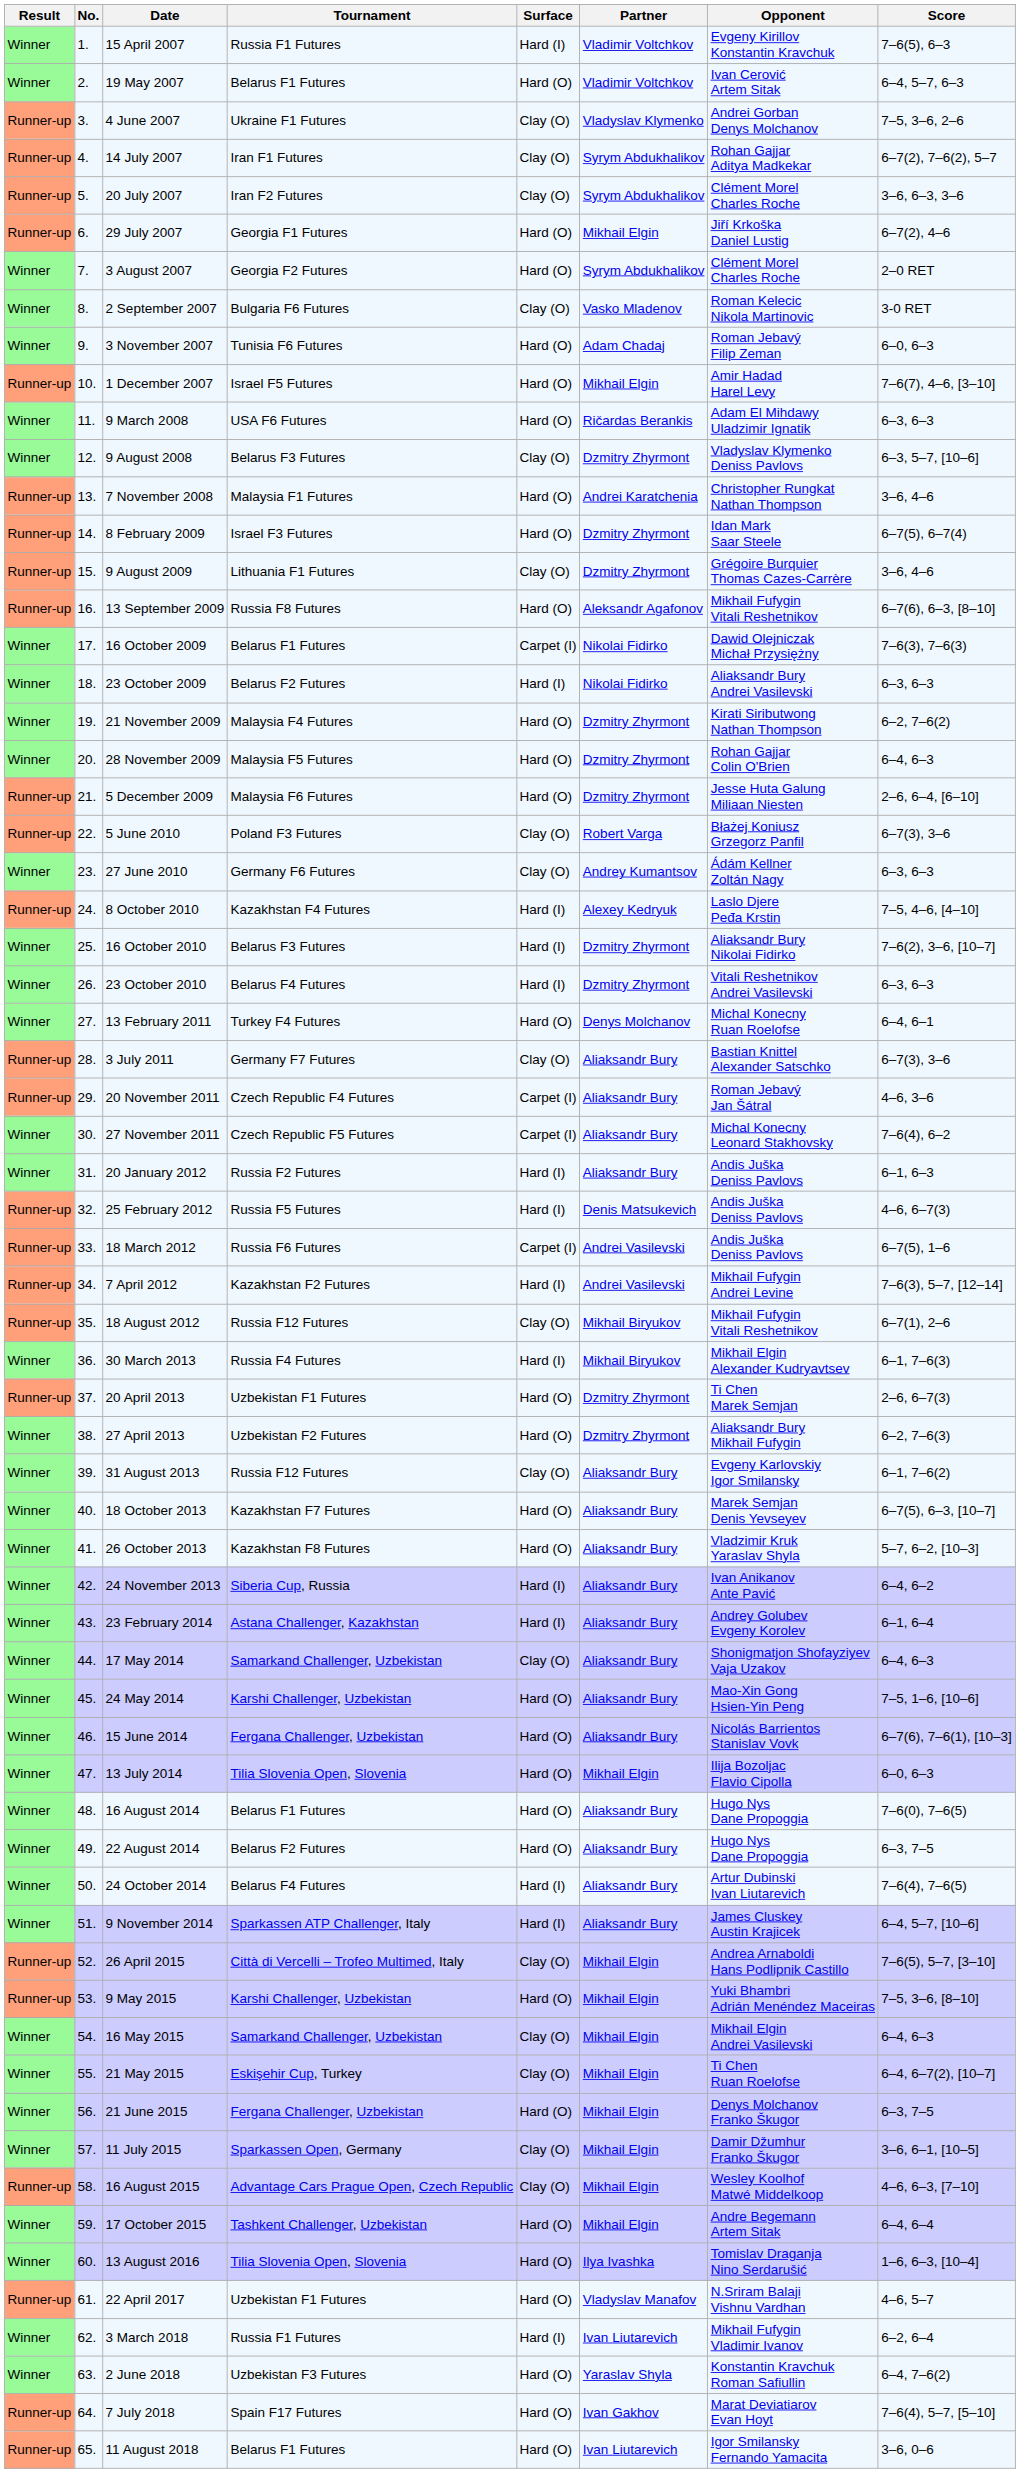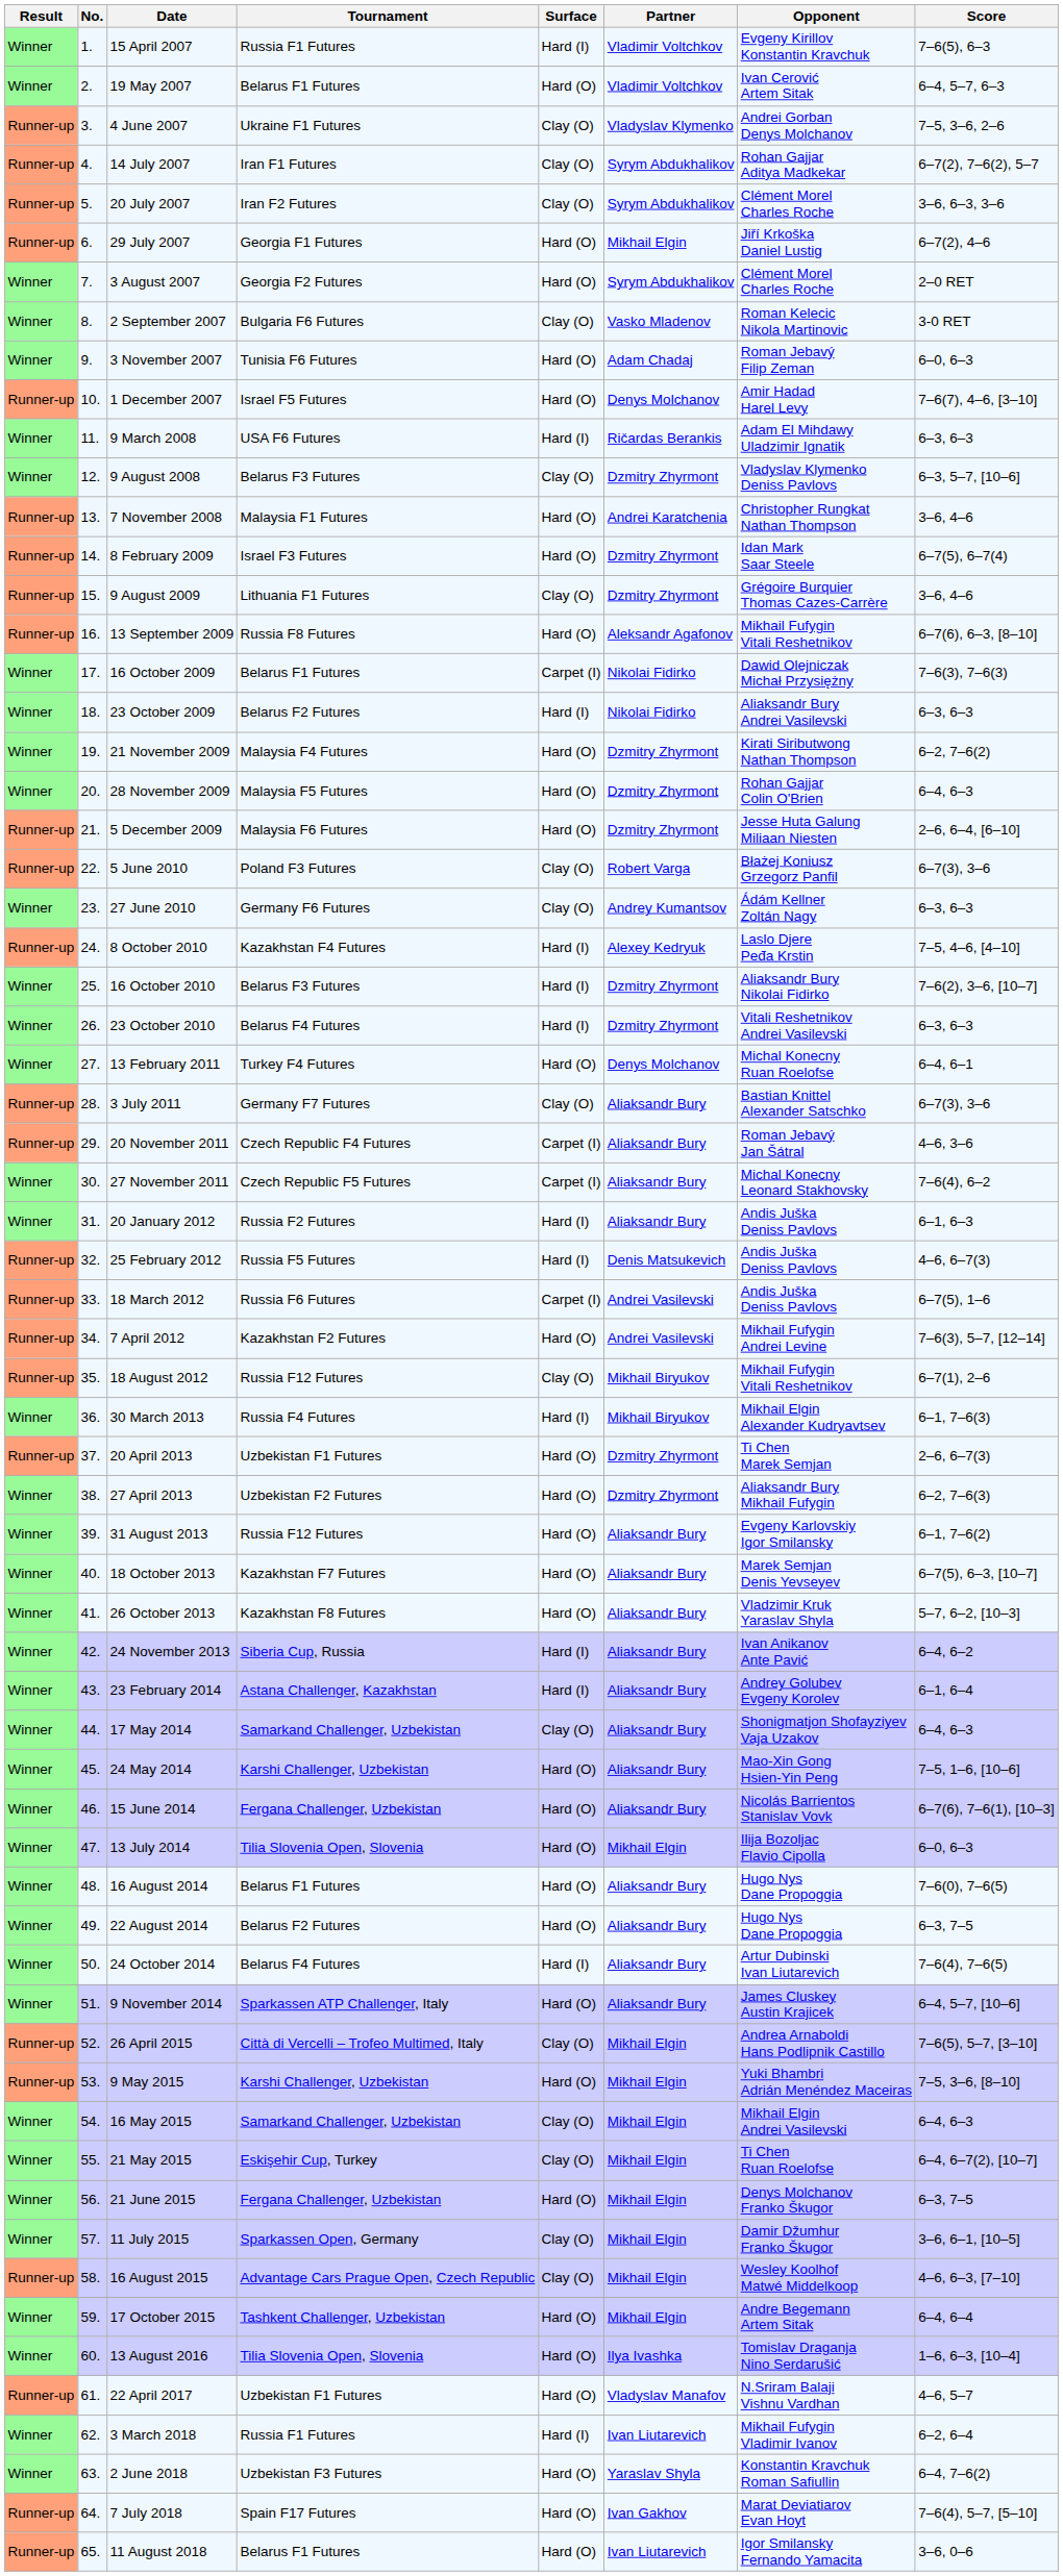1 December 2007 | Partner: Mikhail Elgin -> Denys Molchanov
9 March 2008 | Surface: Hard (O) -> Hard (I)
7 April 2012 | Surface: Hard (I) -> Hard (O)
31 August 2013 | Surface: Clay (O) -> Hard (O)
9 November 2014 | Surface: Hard (I) -> Hard (O)
